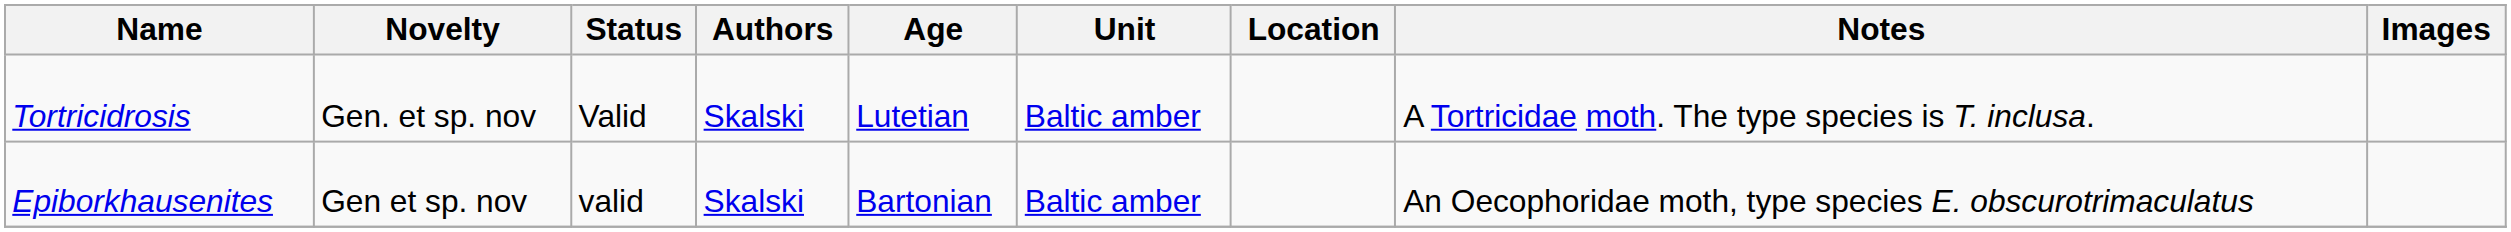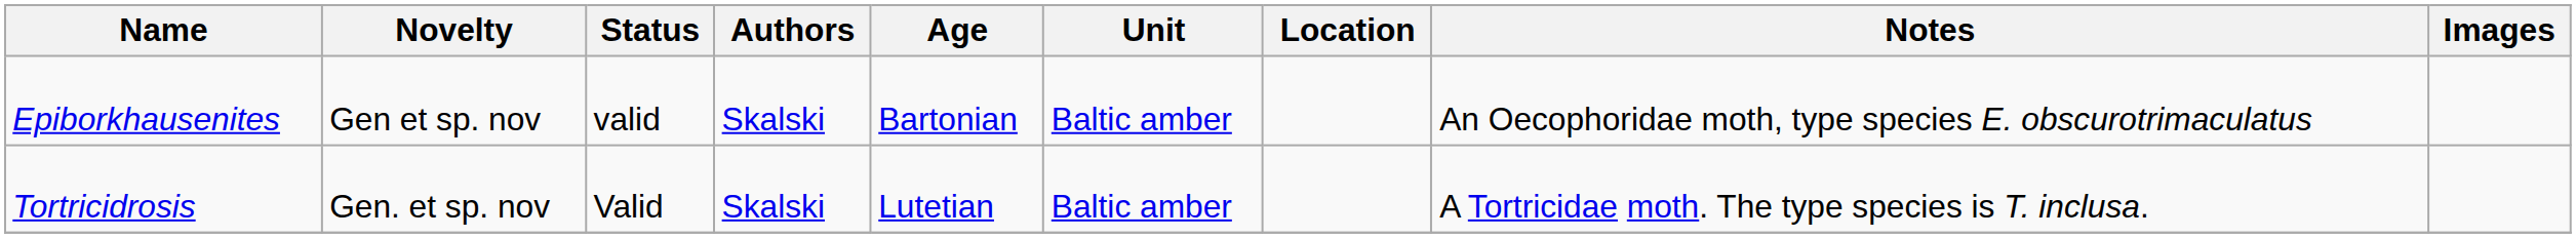rows swapped: Epiborkhausenites <-> Tortricidrosis
